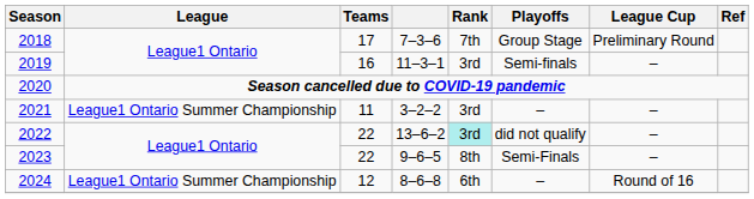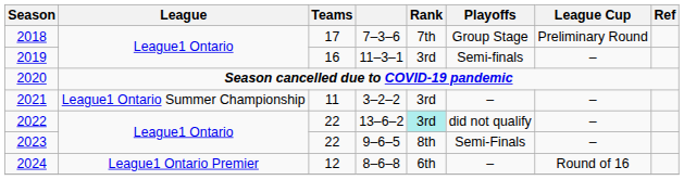2024 | League: League1 Ontario Summer Championship -> League1 Ontario Premier
